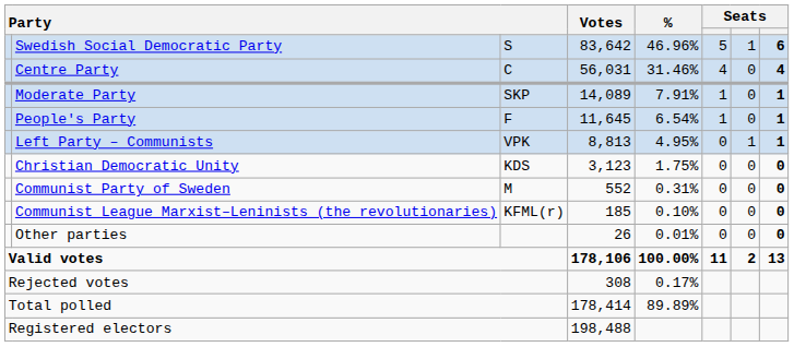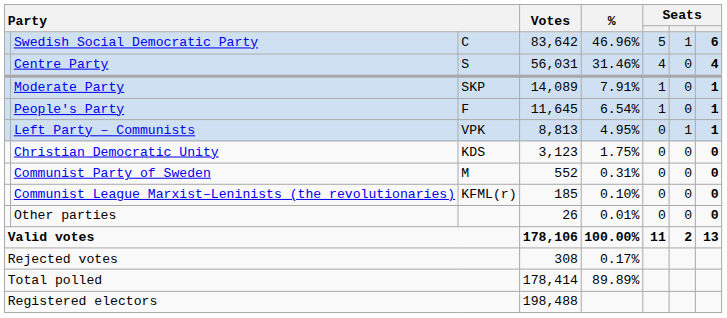Swedish Social Democratic Party | column 3: S -> C
Centre Party | column 3: C -> S
